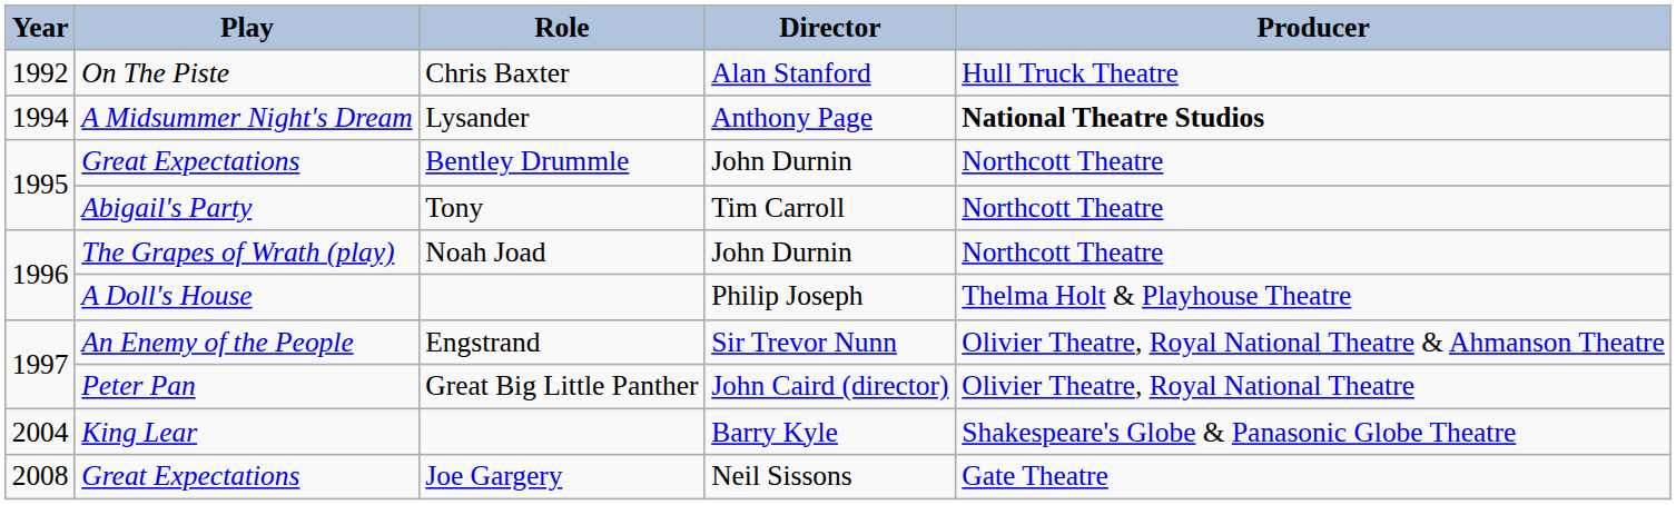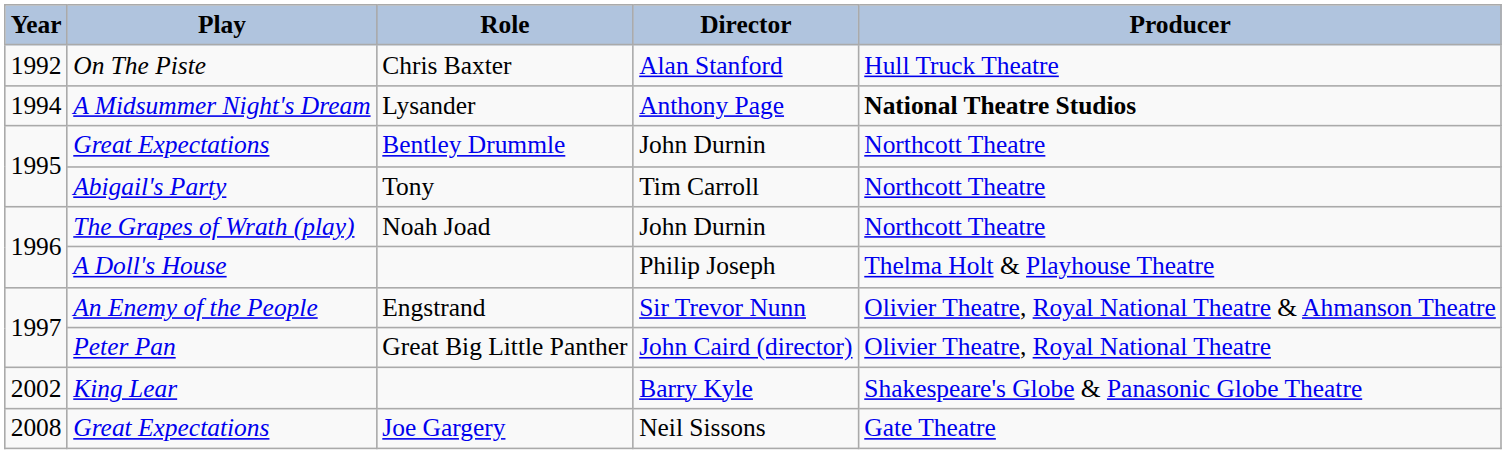King Lear | Year: 2004 -> 2002
